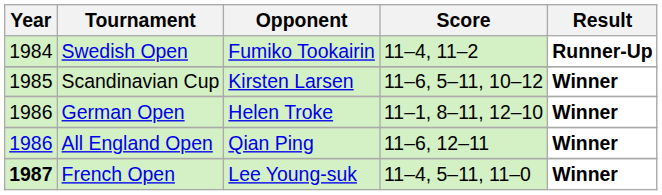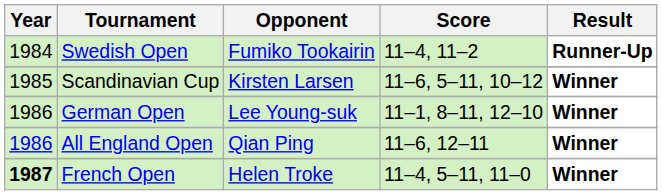German Open | Opponent: Helen Troke -> Lee Young-suk
French Open | Opponent: Lee Young-suk -> Helen Troke
